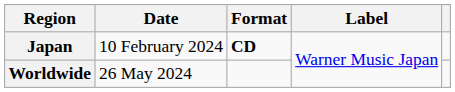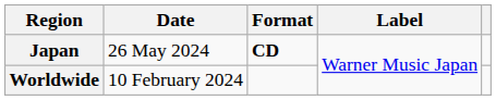Japan | Date: 10 February 2024 -> 26 May 2024
Worldwide | Date: 26 May 2024 -> 10 February 2024
